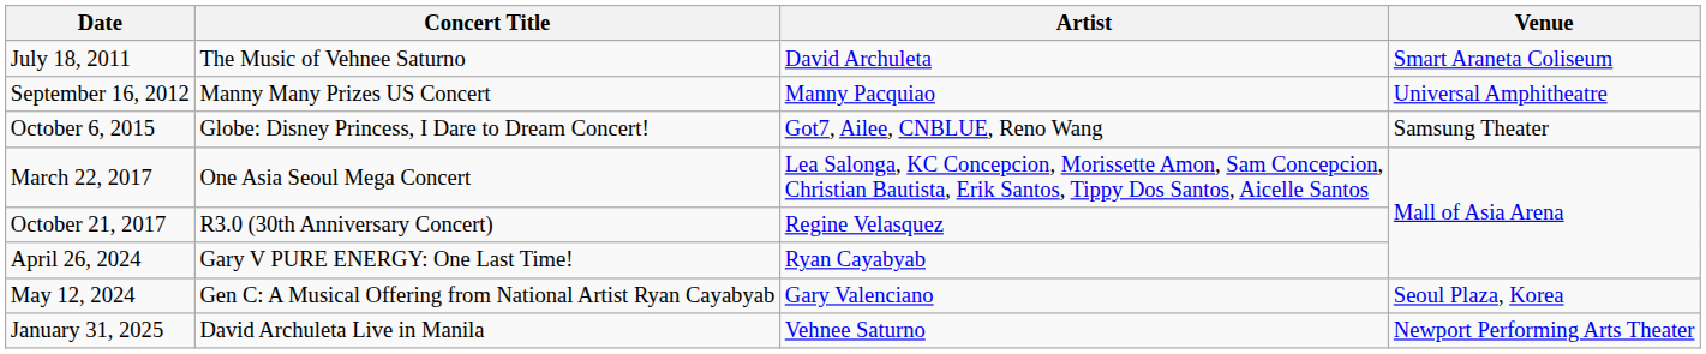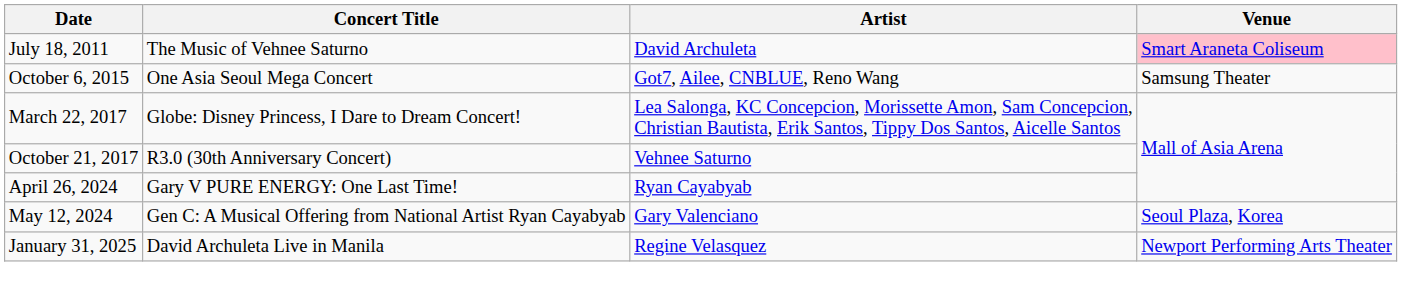July 18, 2011 | Venue: no background -> pink background
- row: September 16, 2012 | Manny Many Prizes US Concert | Manny Pacquiao | Universal Amphitheatre
October 6, 2015 | Concert Title: Globe: Disney Princess, I Dare to Dream Concert! -> One Asia Seoul Mega Concert
March 22, 2017 | Concert Title: One Asia Seoul Mega Concert -> Globe: Disney Princess, I Dare to Dream Concert!
October 21, 2017 | Artist: Regine Velasquez -> Vehnee Saturno
January 31, 2025 | Artist: Vehnee Saturno -> Regine Velasquez
